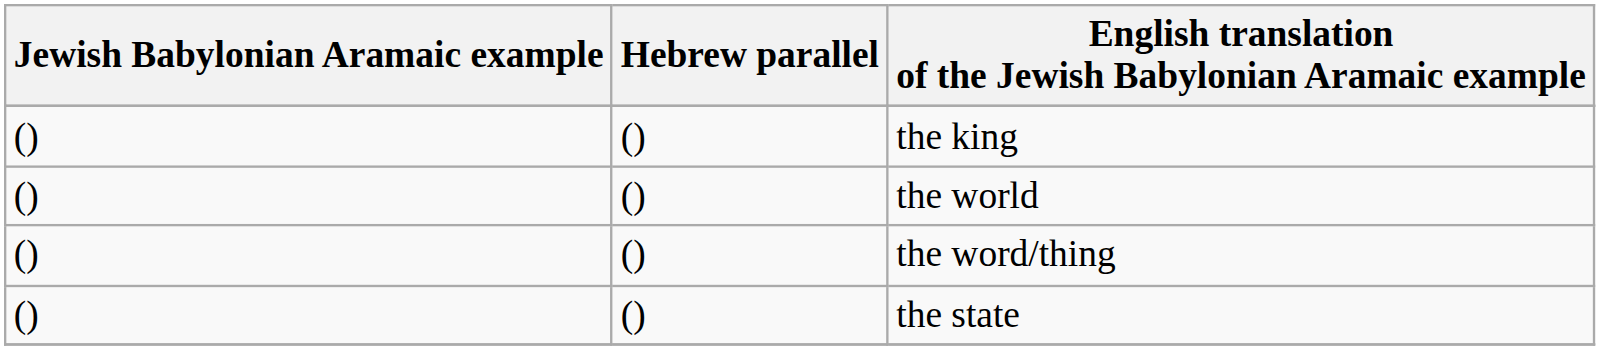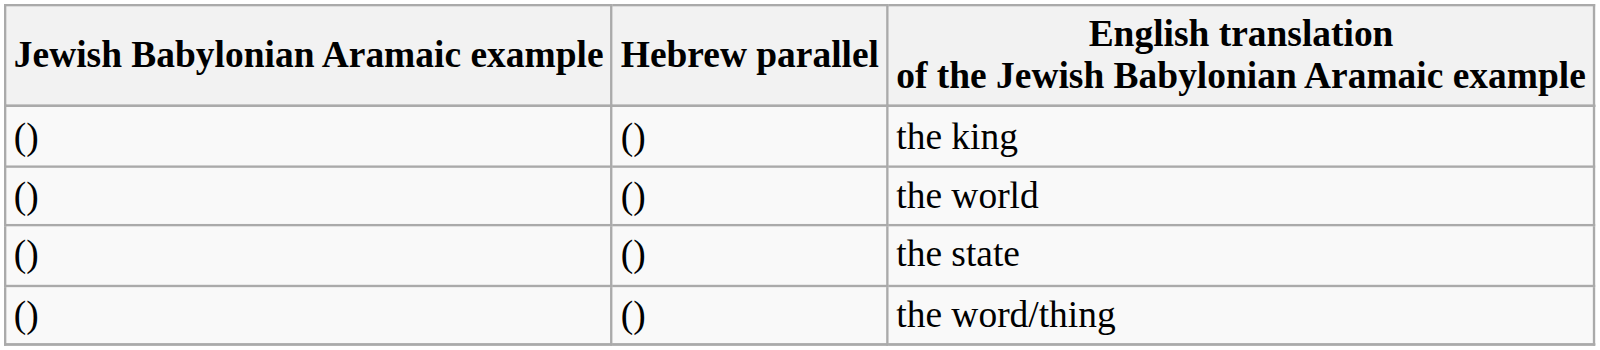rows swapped: the state <-> the word/thing
